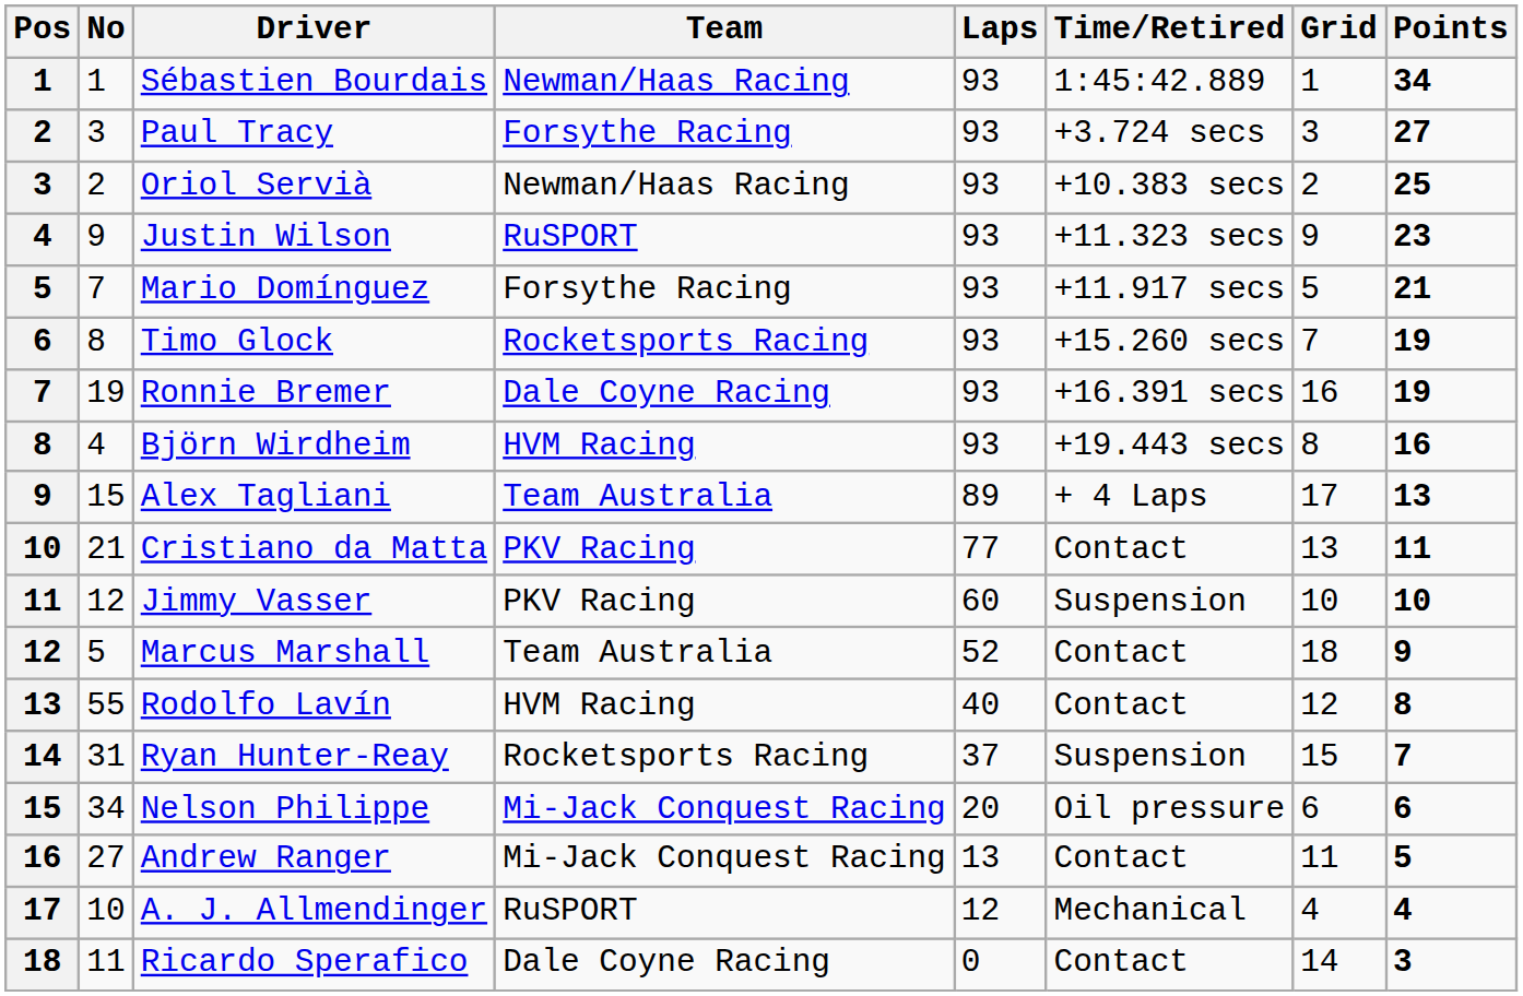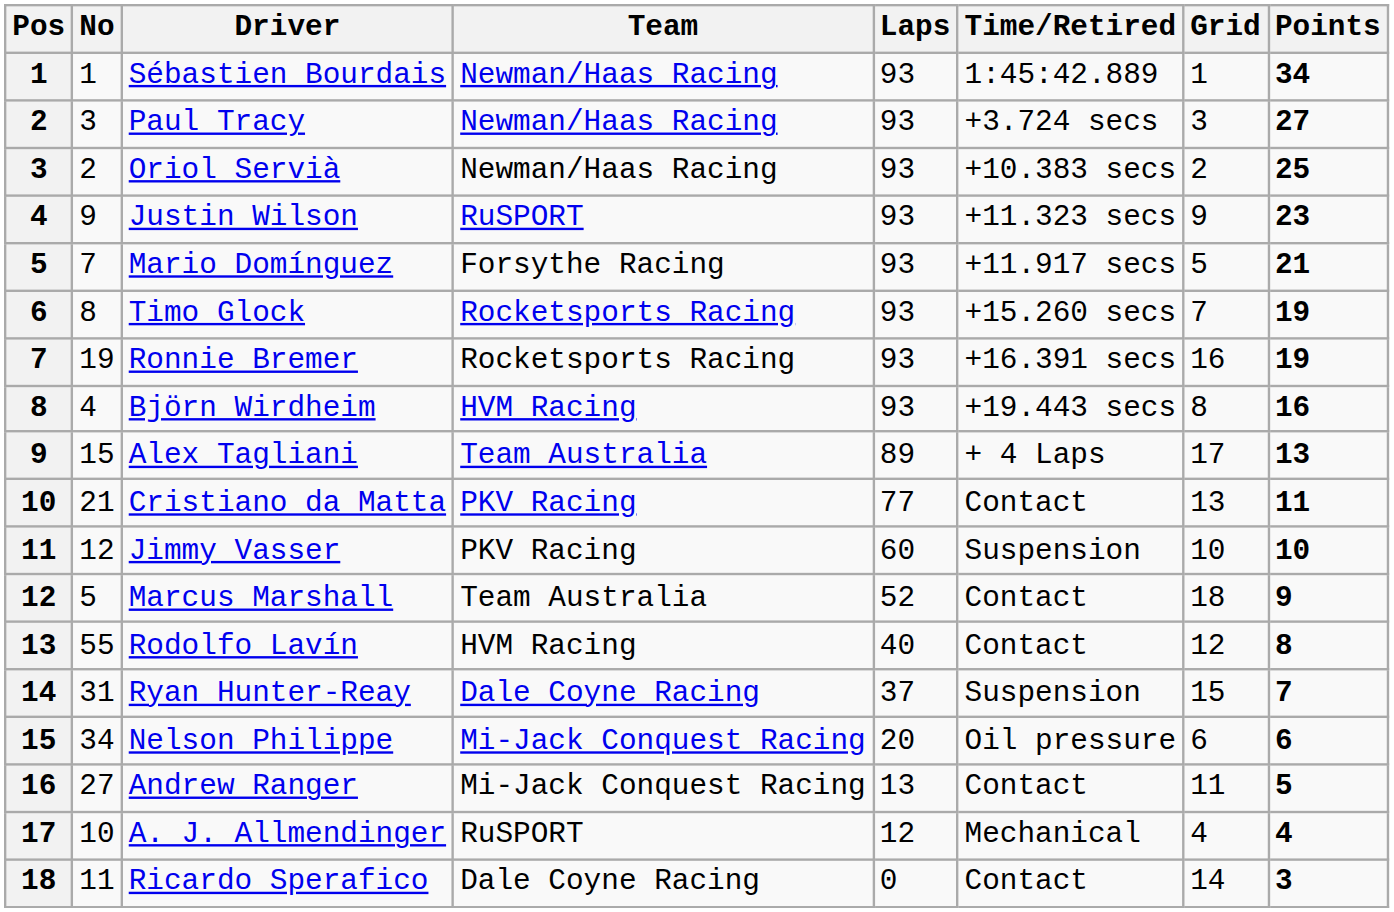Paul Tracy | Team: Forsythe Racing -> Newman/Haas Racing
Ronnie Bremer | Team: Dale Coyne Racing -> Rocketsports Racing
Ryan Hunter-Reay | Team: Rocketsports Racing -> Dale Coyne Racing
